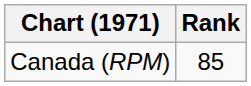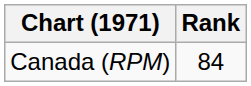Canada (RPM) | Rank: 85 -> 84
